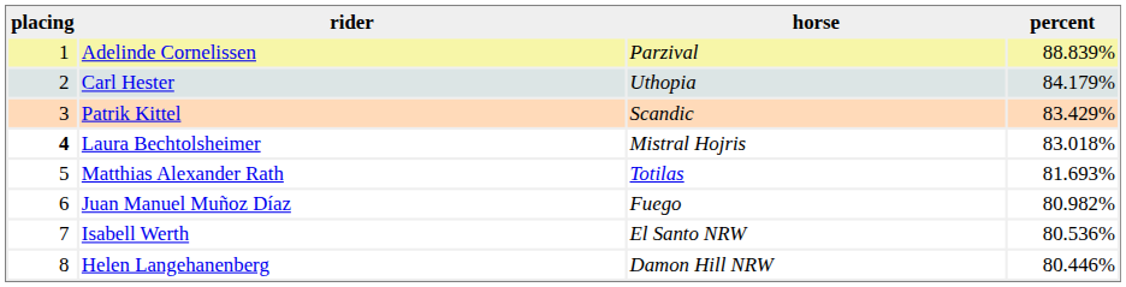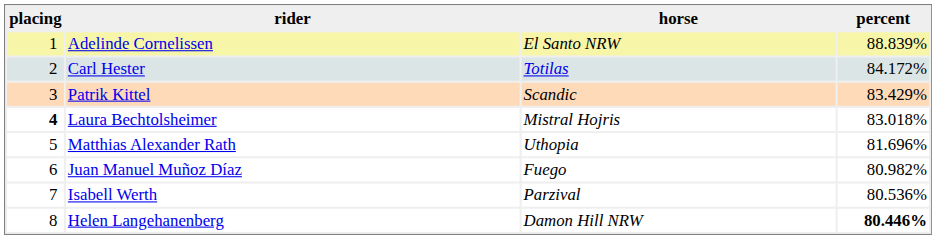Adelinde Cornelissen | horse: Parzival -> El Santo NRW
Carl Hester | horse: Uthopia -> Totilas
Carl Hester | percent: 84.179% -> 84.172%
Matthias Alexander Rath | horse: Totilas -> Uthopia
Matthias Alexander Rath | percent: 81.693% -> 81.696%
Isabell Werth | horse: El Santo NRW -> Parzival
Helen Langehanenberg | percent: normal -> bold
